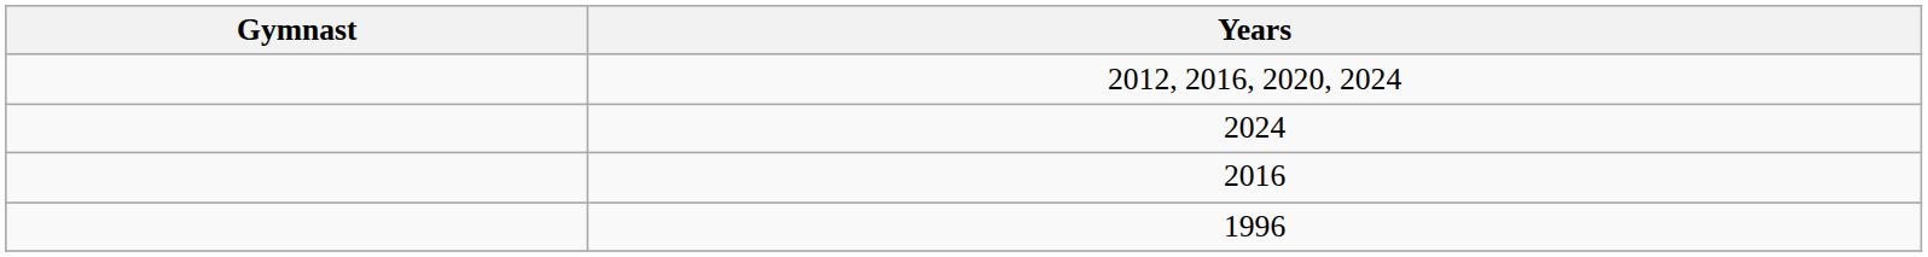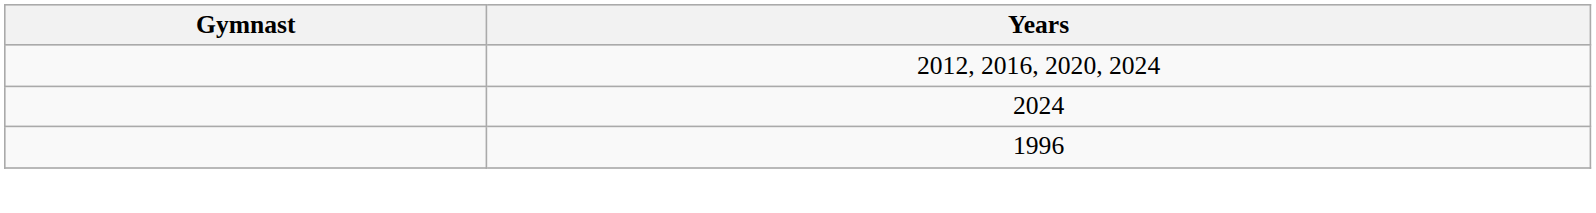- row: 2016
